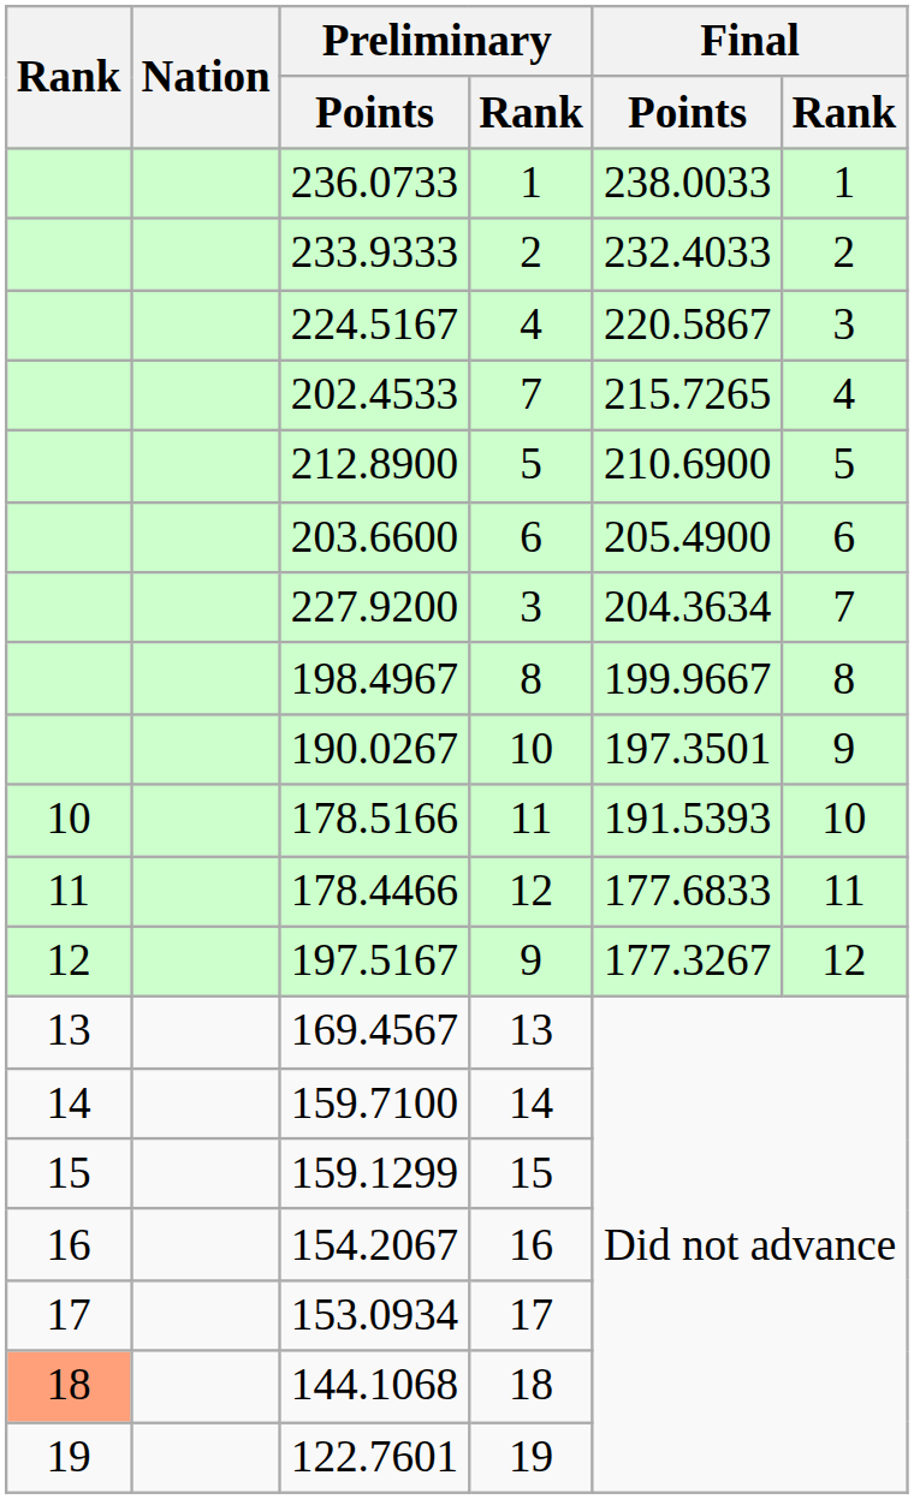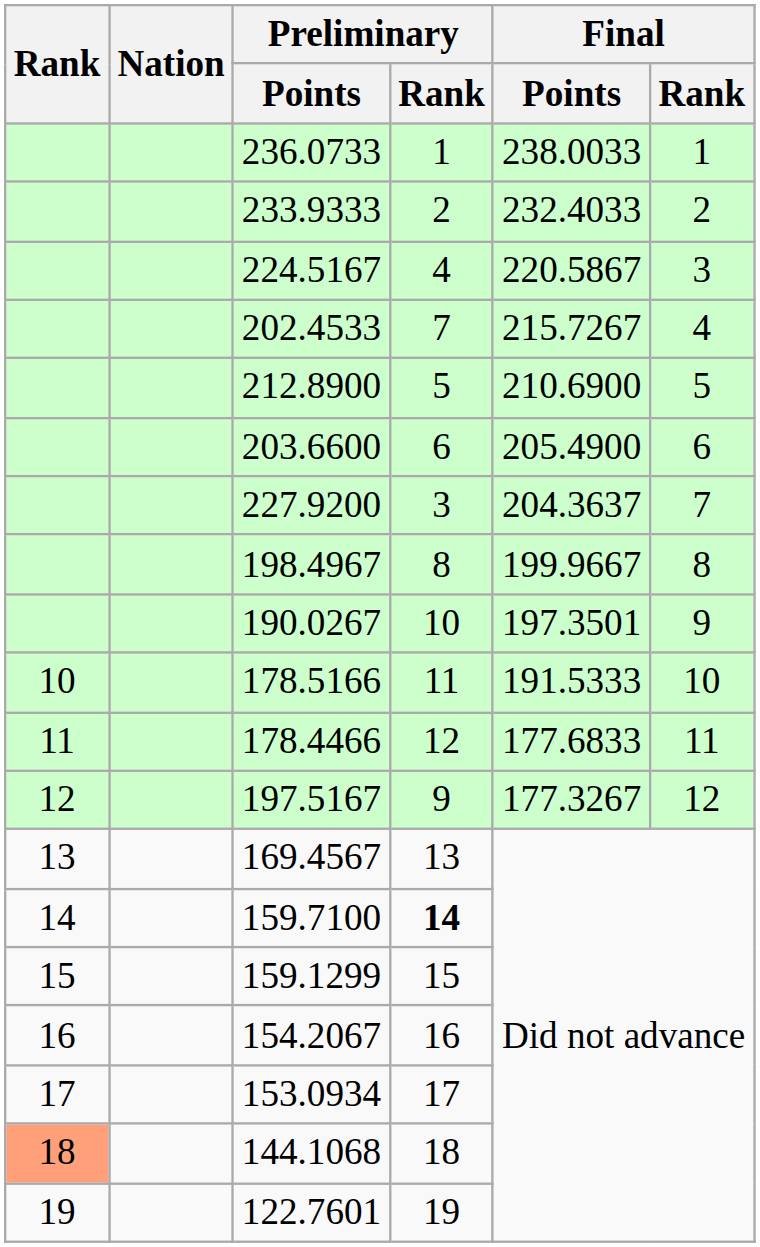202.4533 | Final / Points: 215.7265 -> 215.7267
227.9200 | Final / Points: 204.3634 -> 204.3637
178.5166 | Final / Points: 191.5393 -> 191.5333
159.7100 | Preliminary / Rank: normal -> bold
